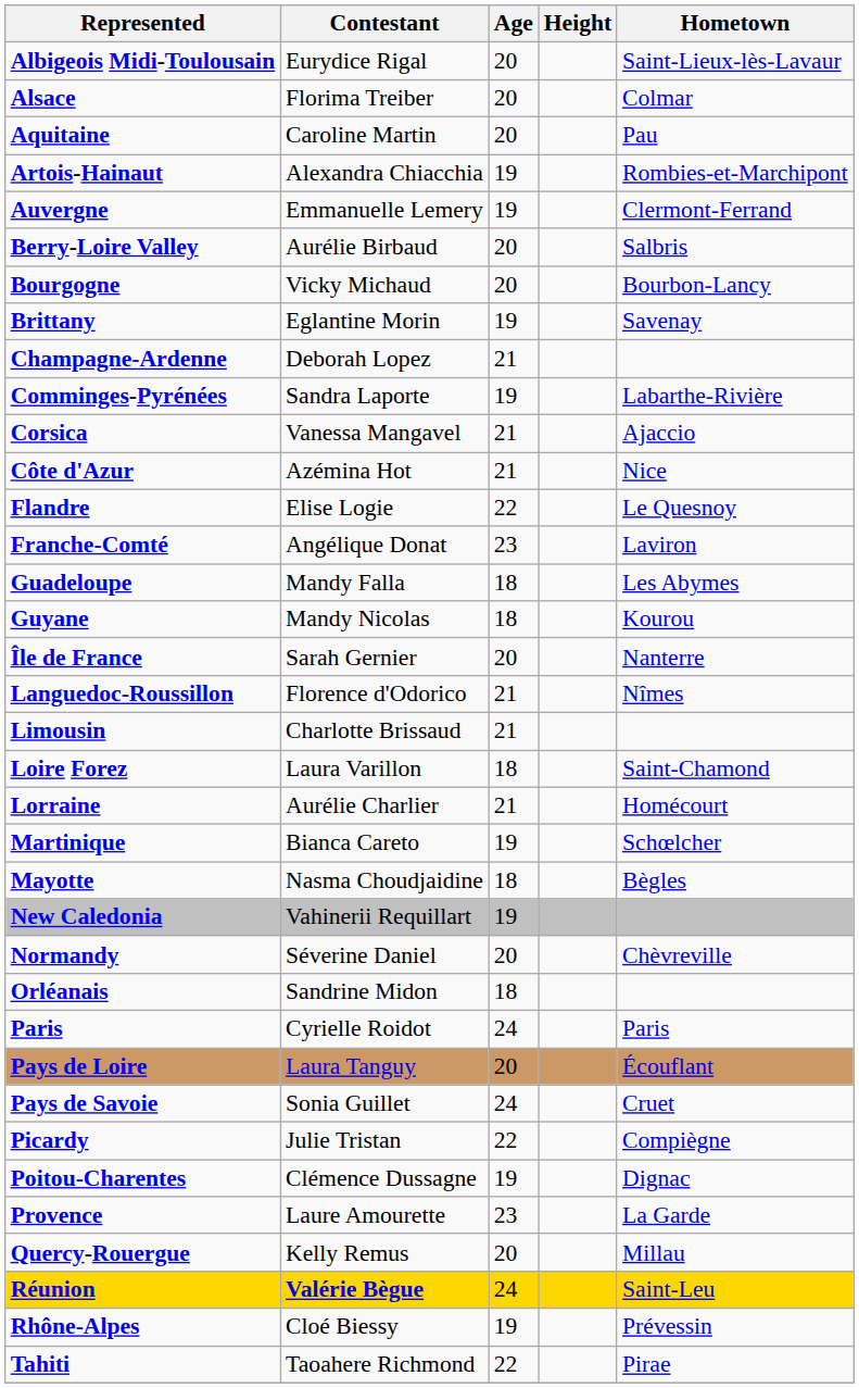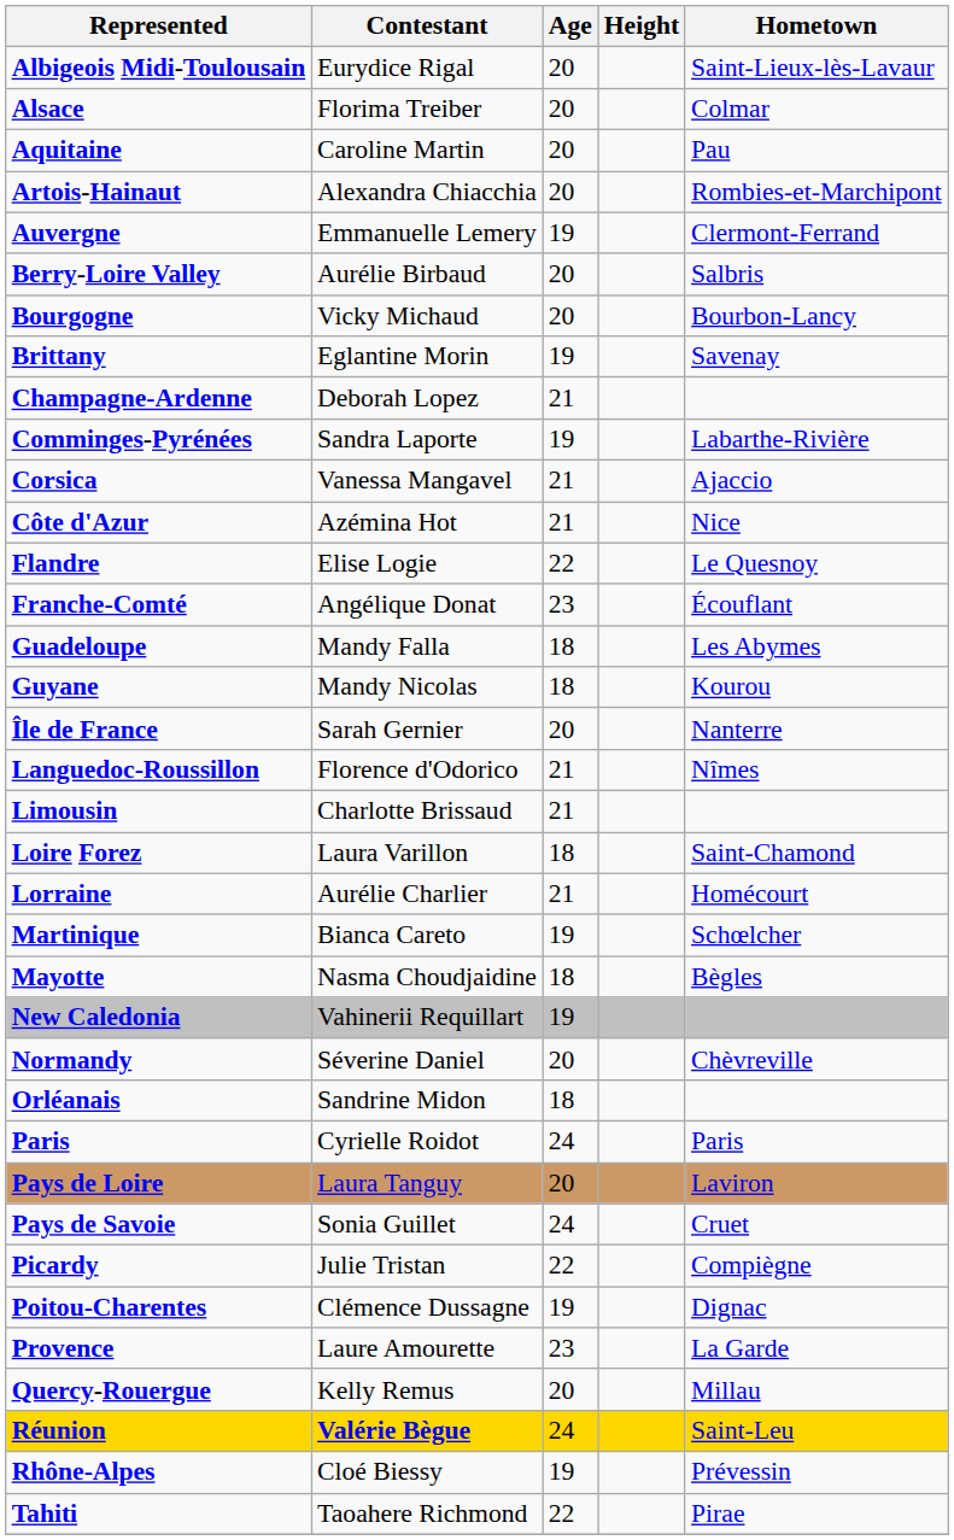Artois-Hainaut | Age: 19 -> 20
Franche-Comté | Hometown: Laviron -> Écouflant
Pays de Loire | Hometown: Écouflant -> Laviron
